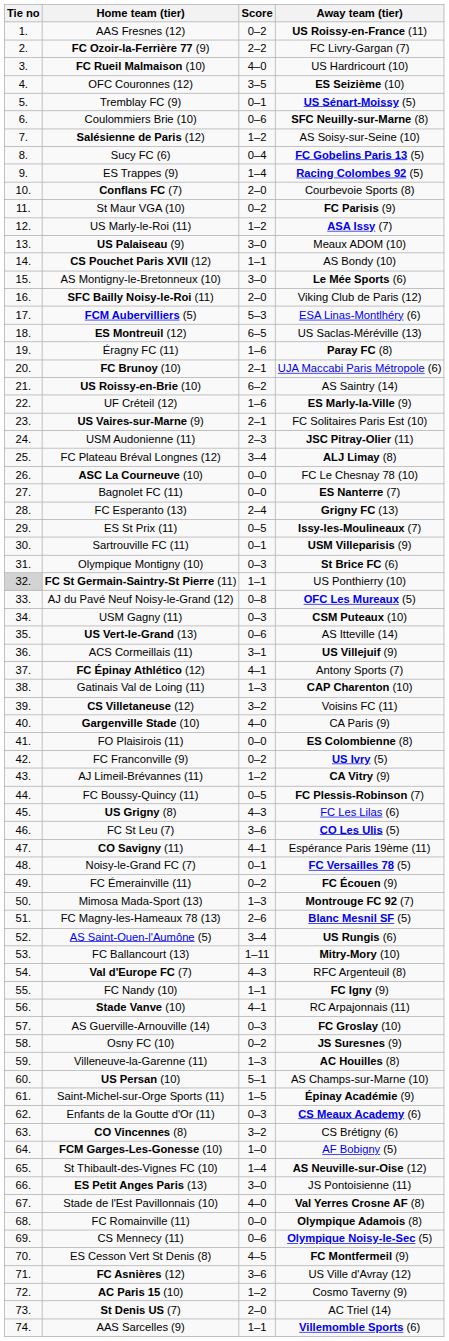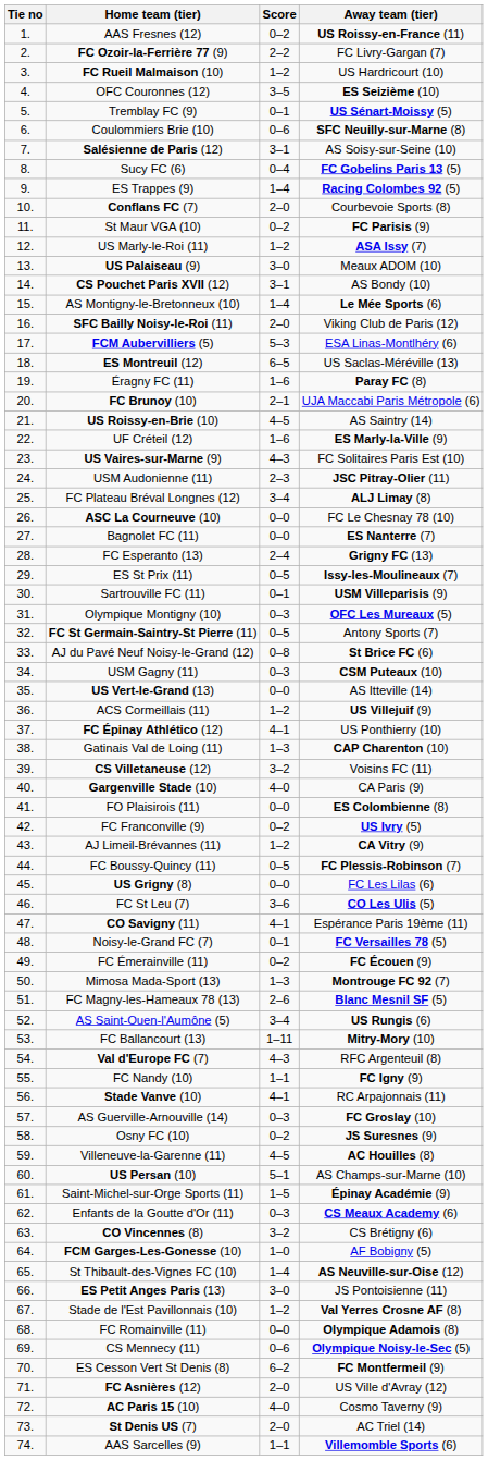FC Rueil Malmaison (10) | Score: 4–0 -> 1–2
Salésienne de Paris (12) | Score: 1–2 -> 3–1
CS Pouchet Paris XVII (12) | Score: 1–1 -> 3–1
AS Montigny-le-Bretonneux (10) | Score: 3–0 -> 1–4
US Roissy-en-Brie (10) | Score: 6–2 -> 4–5
US Vaires-sur-Marne (9) | Score: 2–1 -> 4–3
Olympique Montigny (10) | Away team (tier): St Brice FC (6) -> OFC Les Mureaux (5)
FC St Germain-Saintry-St Pierre (11) | Tie no: lightgrey background -> no background
FC St Germain-Saintry-St Pierre (11) | Score: 1–1 -> 0–5
FC St Germain-Saintry-St Pierre (11) | Away team (tier): US Ponthierry (10) -> Antony Sports (7)
AJ du Pavé Neuf Noisy-le-Grand (12) | Away team (tier): OFC Les Mureaux (5) -> St Brice FC (6)
US Vert-le-Grand (13) | Score: 0–6 -> 0–0
ACS Cormeillais (11) | Score: 3–1 -> 1–2
FC Épinay Athlético (12) | Away team (tier): Antony Sports (7) -> US Ponthierry (10)
US Grigny (8) | Score: 4–3 -> 0–0
Villeneuve-la-Garenne (11) | Score: 1–3 -> 4–5
Stade de l'Est Pavillonnais (10) | Score: 4–0 -> 1–2
ES Cesson Vert St Denis (8) | Score: 4–5 -> 6–2
FC Asnières (12) | Score: 3–6 -> 2–0
AC Paris 15 (10) | Score: 1–2 -> 4–0
